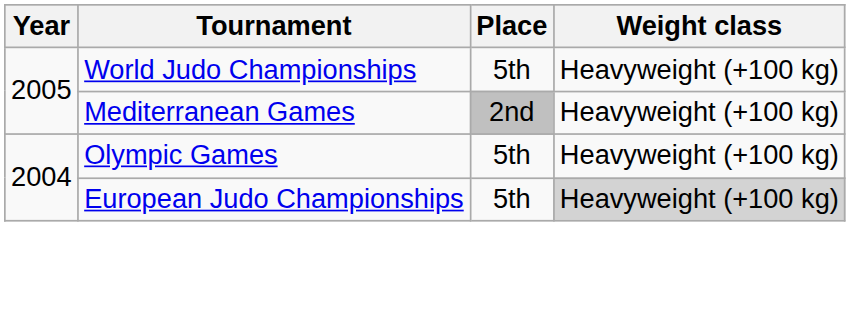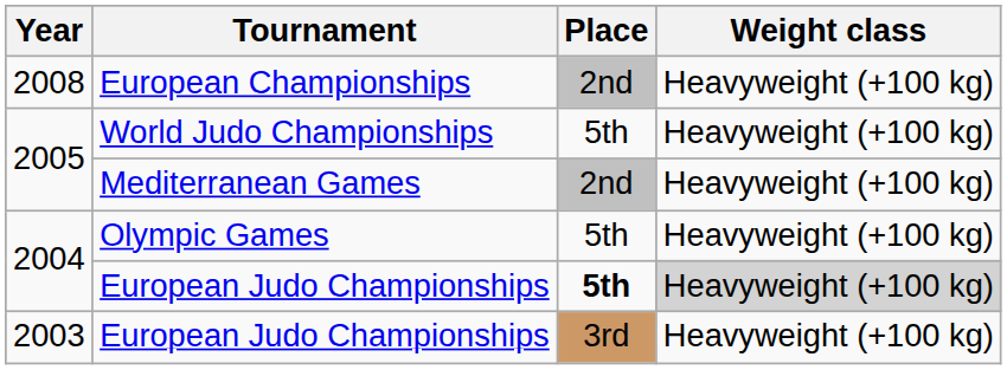+ row: 2008 | European Championships | 2nd | Heavyweight (+100 kg)
2004 / European Judo Championships | Place: normal -> bold
+ row: 2003 | European Judo Championships | 3rd | Heavyweight (+100 kg)
